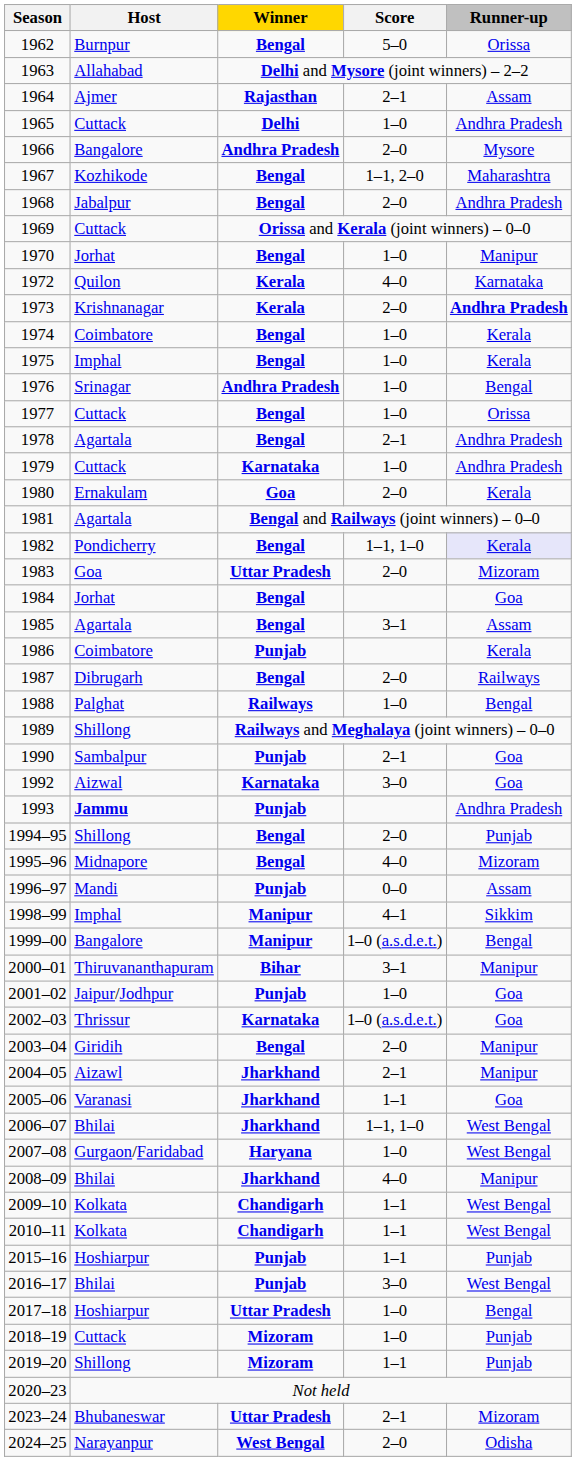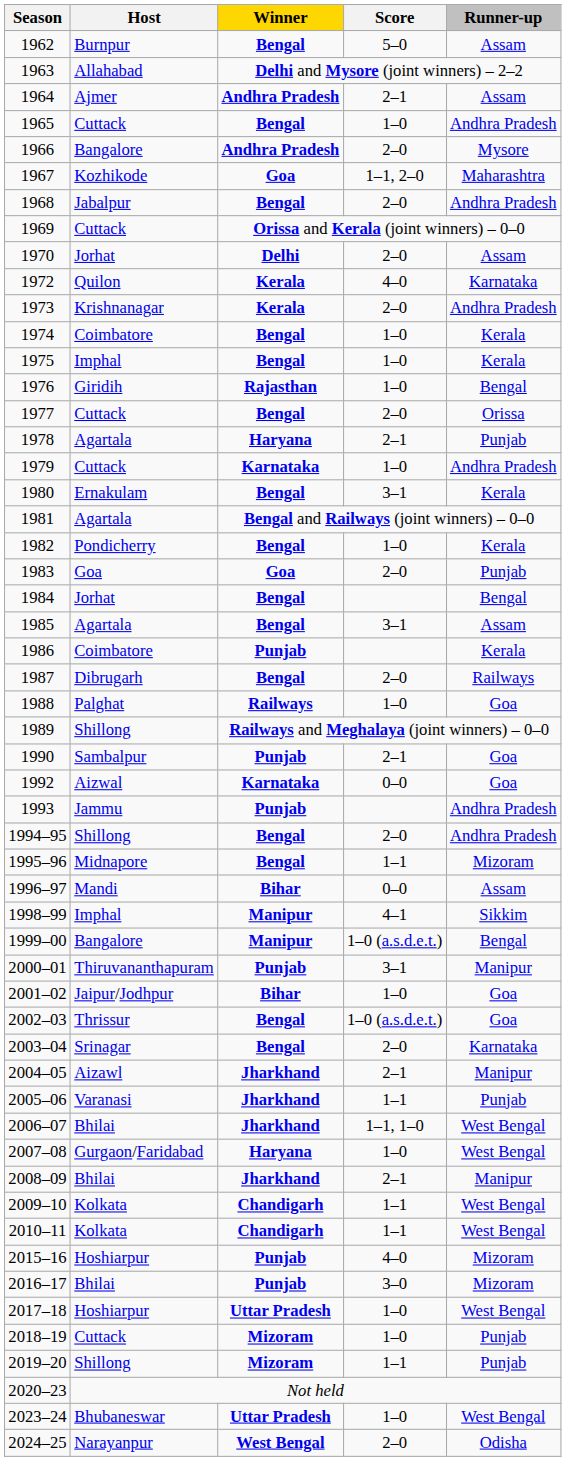1962 | Runner-up: Orissa -> Assam
1964 | Winner: Rajasthan -> Andhra Pradesh
1965 | Winner: Delhi -> Bengal
1967 | Winner: Bengal -> Goa
1970 | Winner: Bengal -> Delhi
1970 | Score: 1–0 -> 2–0
1970 | Runner-up: Manipur -> Assam
1973 | Runner-up: bold -> normal
1976 | Host: Srinagar -> Giridih
1976 | Winner: Andhra Pradesh -> Rajasthan
1977 | Score: 1–0 -> 2–0
1978 | Winner: Bengal -> Haryana
1978 | Runner-up: Andhra Pradesh -> Punjab
1980 | Winner: Goa -> Bengal
1980 | Score: 2–0 -> 3–1
1982 | Score: 1–1, 1–0 -> 1–0
1982 | Runner-up: lavender background -> no background
1983 | Winner: Uttar Pradesh -> Goa
1983 | Runner-up: Mizoram -> Punjab
1984 | Runner-up: Goa -> Bengal
1988 | Runner-up: Bengal -> Goa
1992 | Score: 3–0 -> 0–0
1993 | Host: bold -> normal
1994–95 | Runner-up: Punjab -> Andhra Pradesh
1995–96 | Score: 4–0 -> 1–1
1996–97 | Winner: Punjab -> Bihar
2000–01 | Winner: Bihar -> Punjab
2001–02 | Winner: Punjab -> Bihar
2002–03 | Winner: Karnataka -> Bengal
2003–04 | Host: Giridih -> Srinagar
2003–04 | Runner-up: Manipur -> Karnataka
2005–06 | Runner-up: Goa -> Punjab
2008–09 | Score: 4–0 -> 2–1
2015–16 | Score: 1–1 -> 4–0
2015–16 | Runner-up: Punjab -> Mizoram
2016–17 | Runner-up: West Bengal -> Mizoram
2017–18 | Runner-up: Bengal -> West Bengal
2023–24 | Score: 2–1 -> 1–0
2023–24 | Runner-up: Mizoram -> West Bengal
